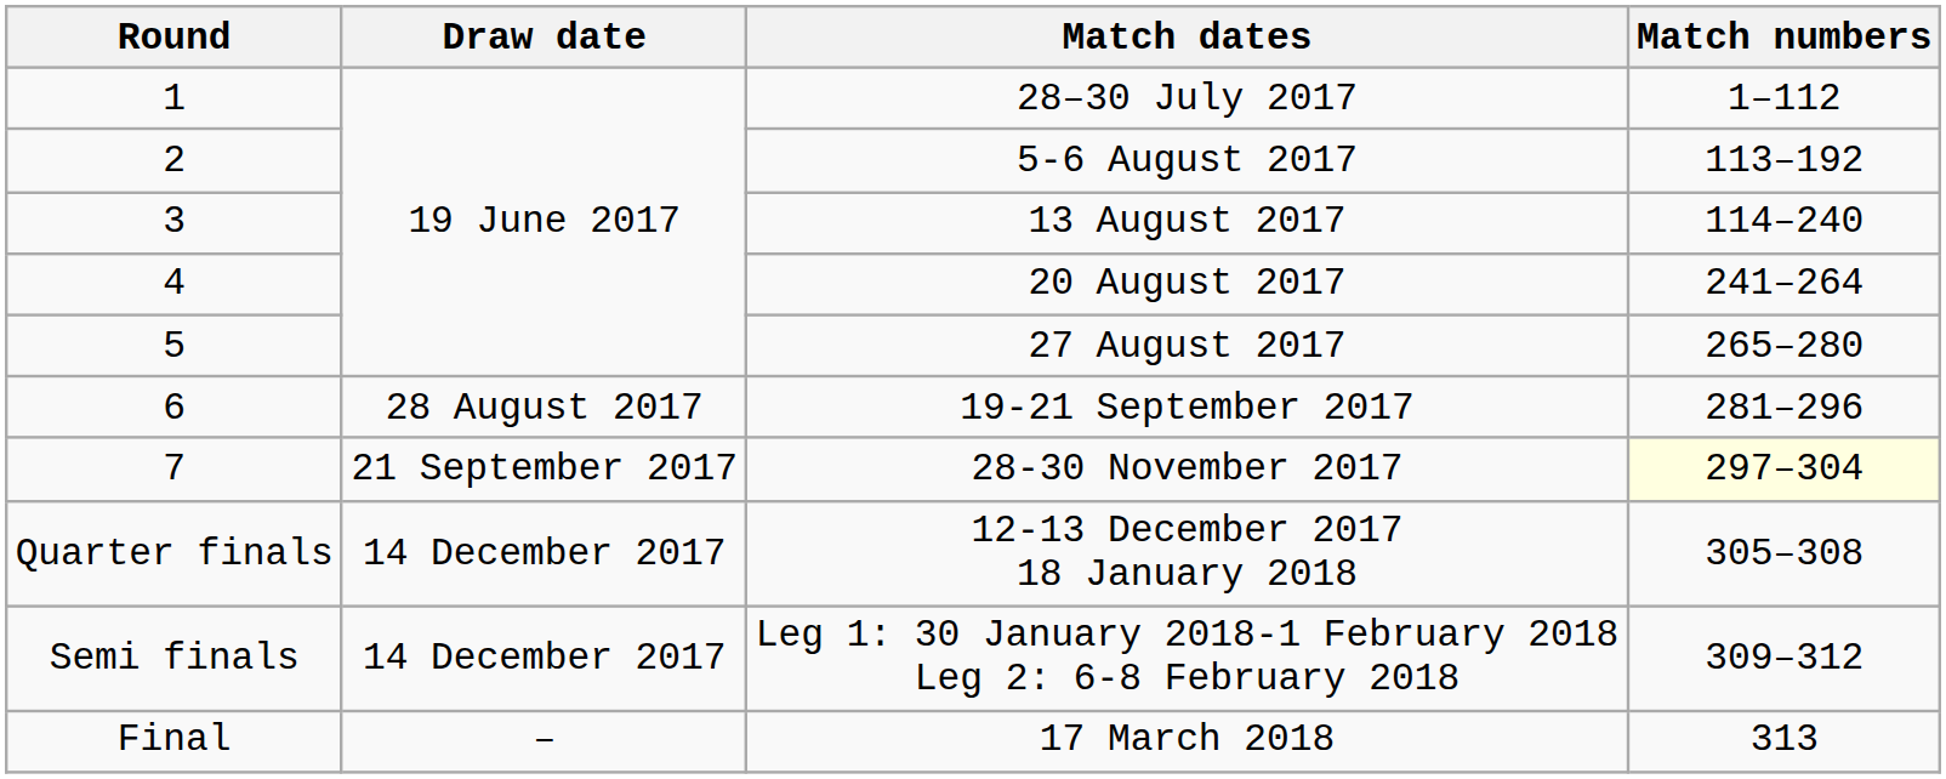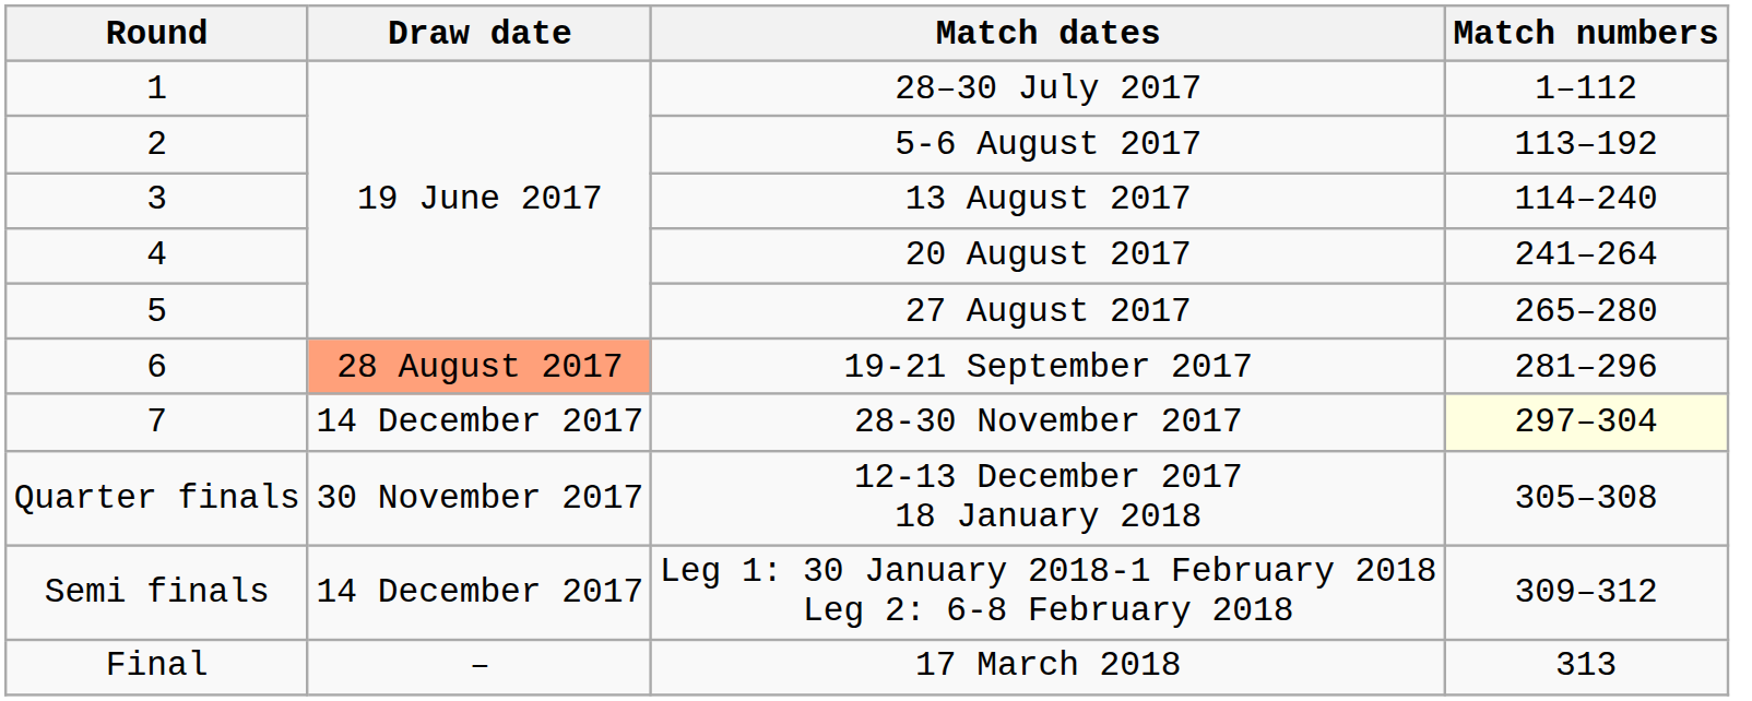19-21 September 2017 | Draw date: no background -> lightsalmon background
28-30 November 2017 | Draw date: 21 September 2017 -> 14 December 2017
12-13 December 2017 18 January 2018 | Draw date: 14 December 2017 -> 30 November 2017
